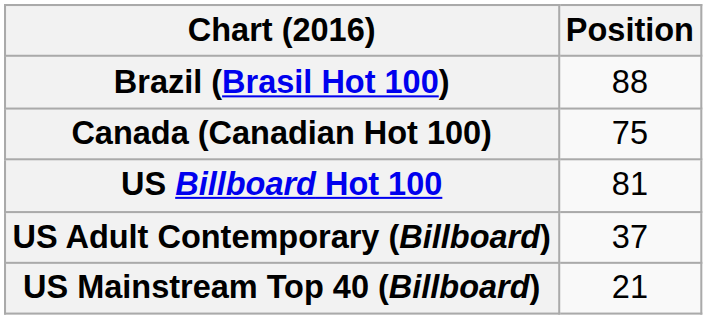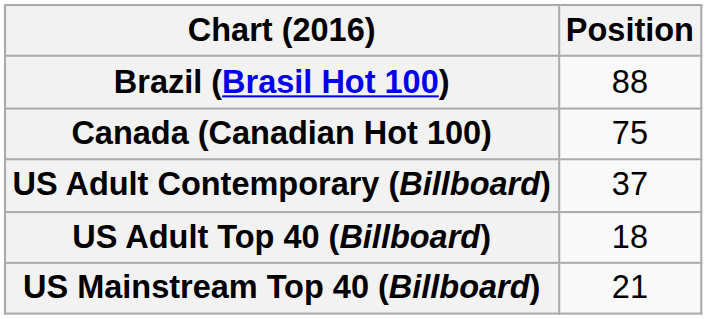- row: US Billboard Hot 100 | 81
+ row: US Adult Top 40 (Billboard) | 18
